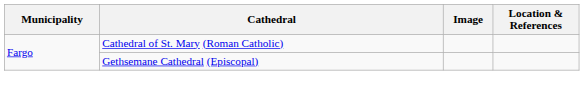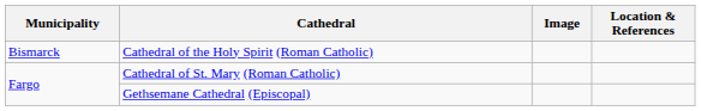+ row: Bismarck | Cathedral of the Holy Spirit (Roman Catholic)
